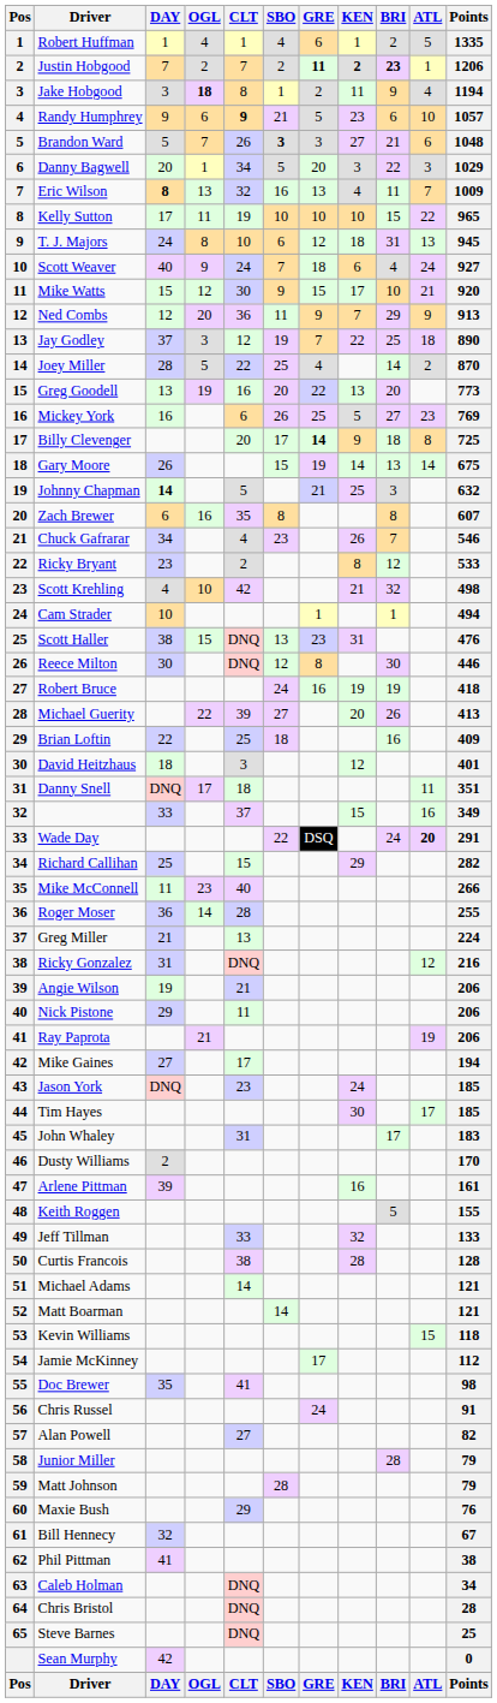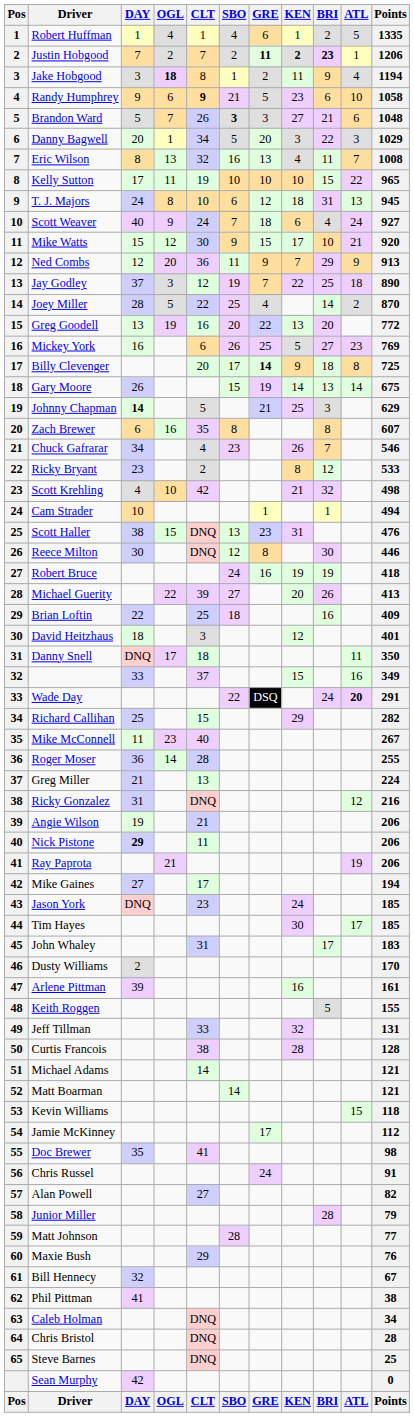Randy Humphrey | Points: 1057 -> 1058
Eric Wilson | DAY: bold -> normal
Eric Wilson | Points: 1009 -> 1008
Greg Goodell | Points: 773 -> 772
Johnny Chapman | Points: 632 -> 629
Danny Snell | Points: 351 -> 350
Mike McConnell | Points: 266 -> 267
Nick Pistone | DAY: normal -> bold
Jeff Tillman | Points: 133 -> 131
Matt Johnson | Points: 79 -> 77
